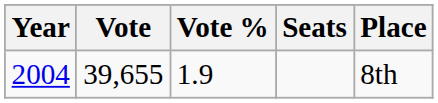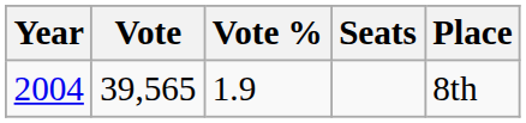2004 | Vote: 39,655 -> 39,565
